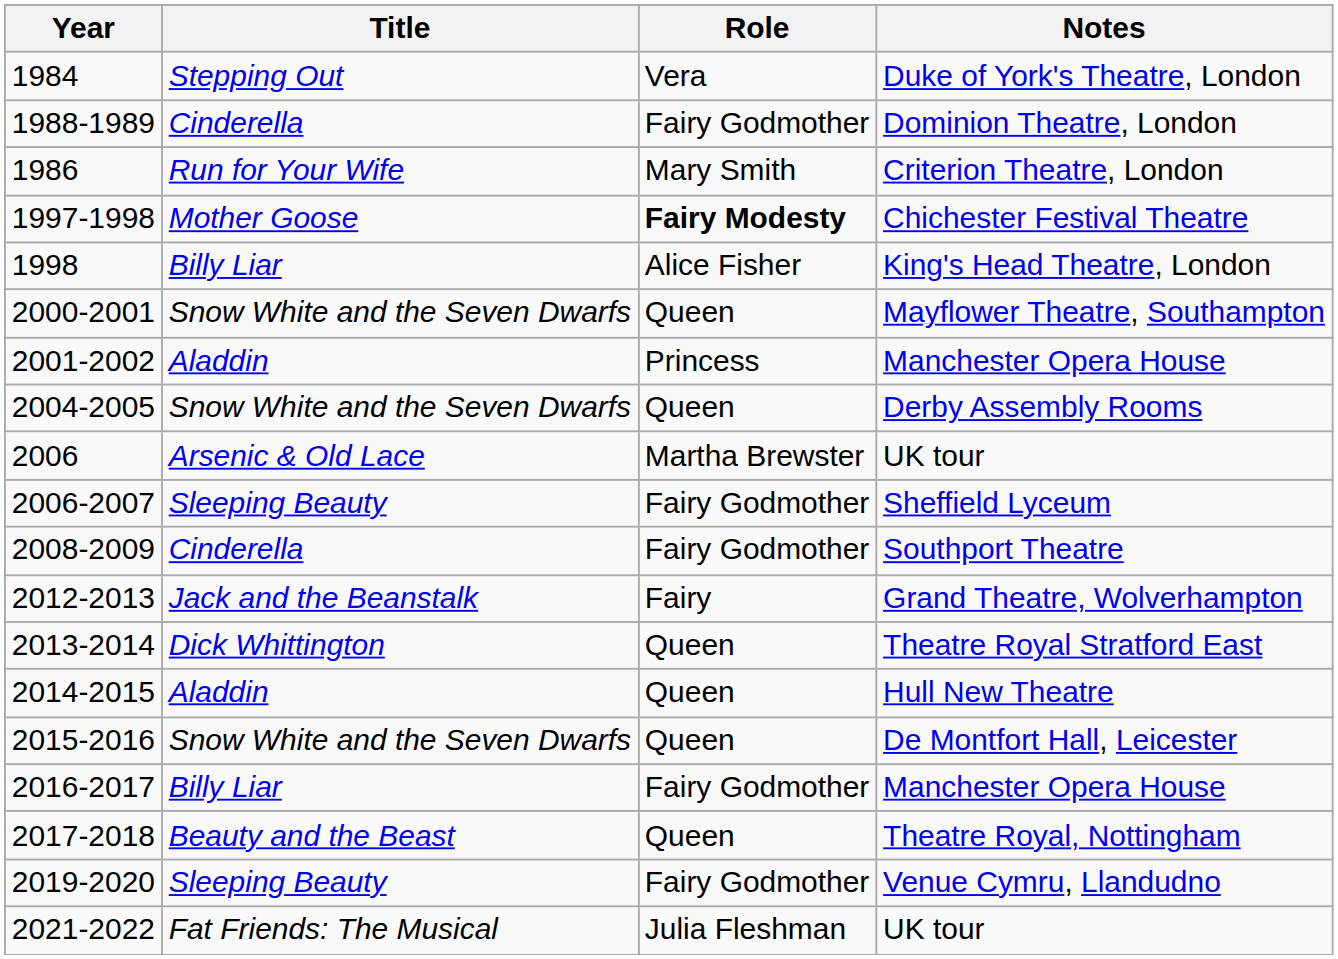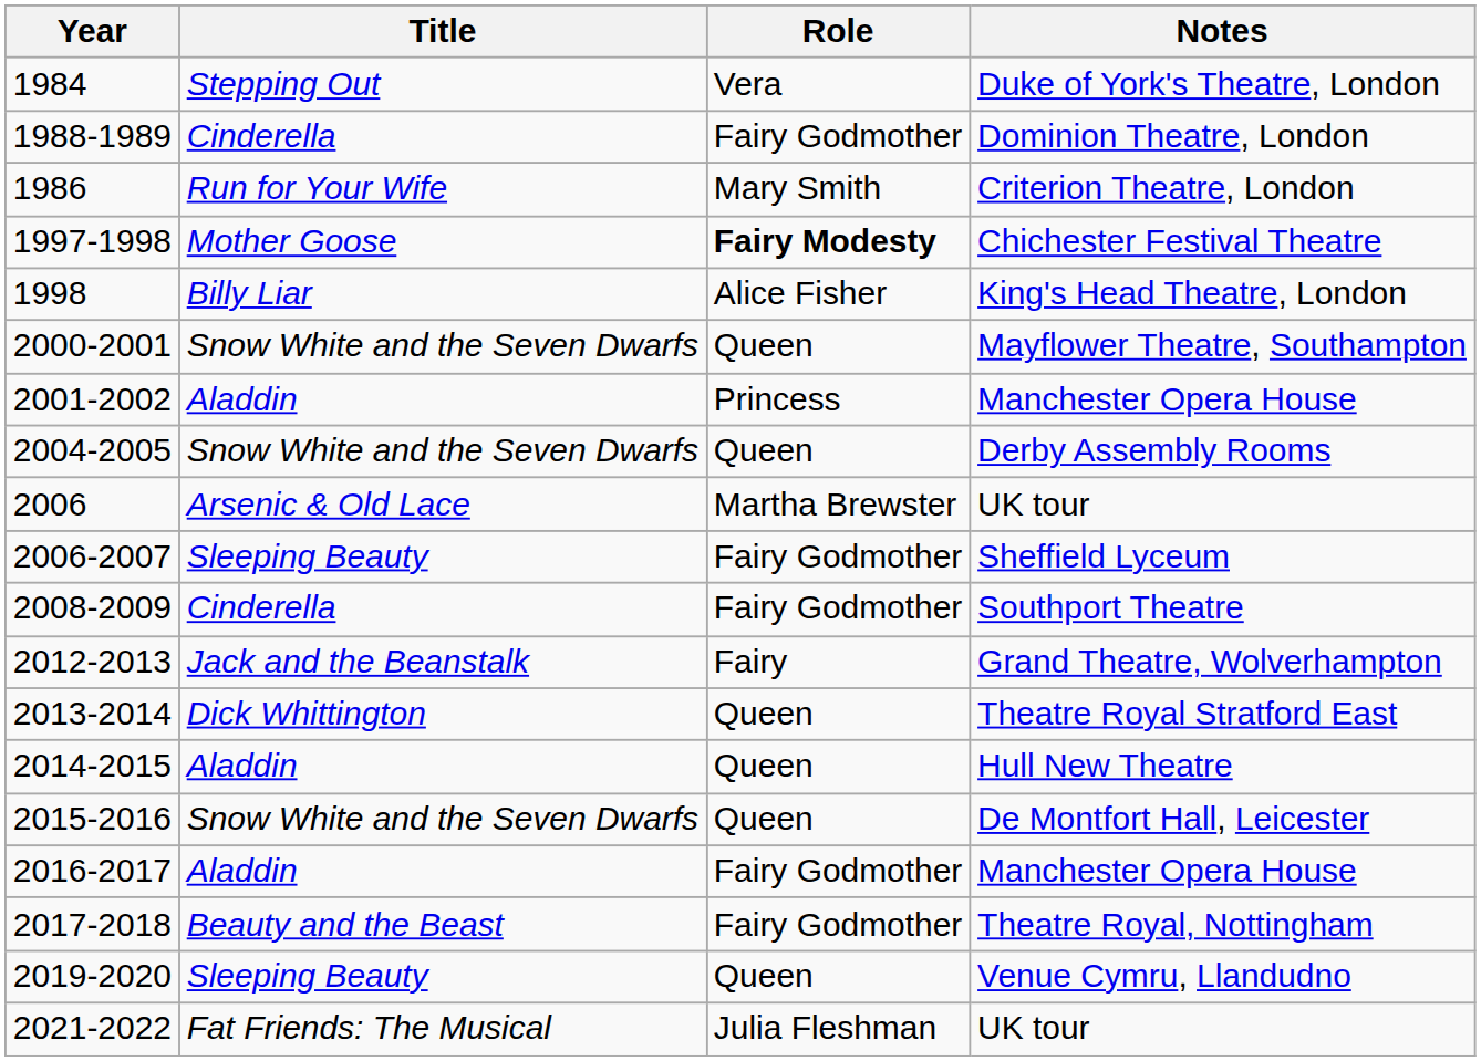2016-2017 | Title: Billy Liar -> Aladdin
2017-2018 | Role: Queen -> Fairy Godmother
2019-2020 | Role: Fairy Godmother -> Queen
